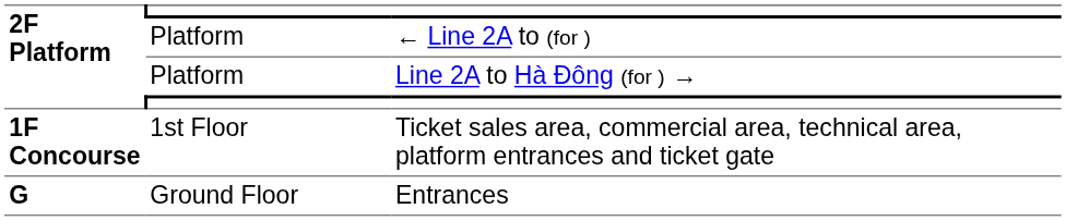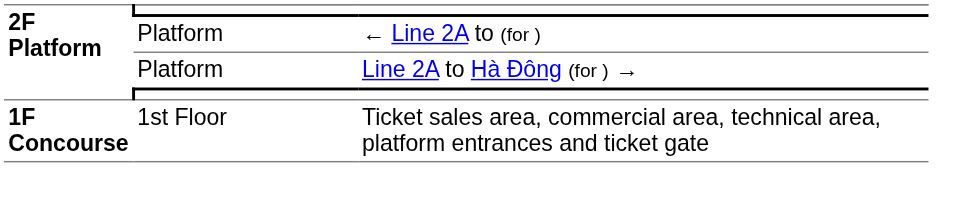- row: G | Ground Floor | Entrances
